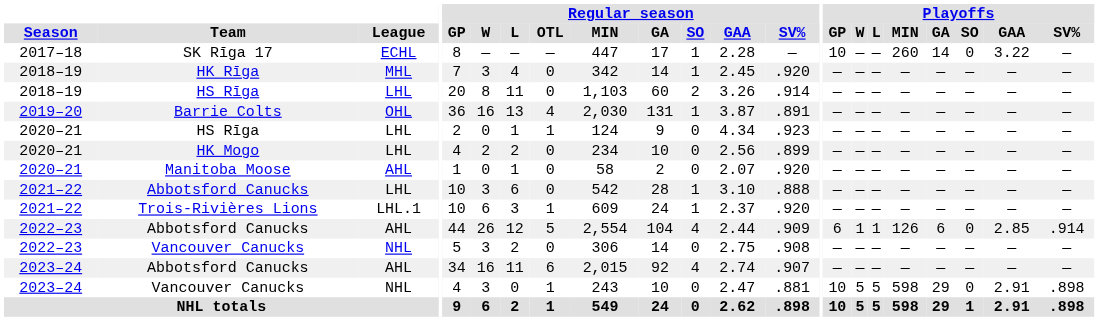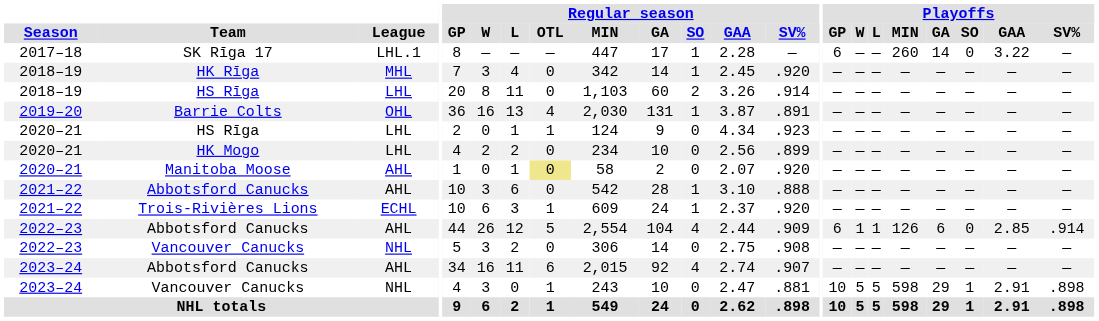SK Rīga 17 | League: ECHL -> LHL.1
SK Rīga 17 | Playoffs / GP: 10 -> 6
Manitoba Moose | Regular season / OTL: no background -> khaki background
2021–22 / Abbotsford Canucks | League: LHL -> AHL
Trois-Rivières Lions | League: LHL.1 -> ECHL
2023–24 / Vancouver Canucks | Playoffs / SO: 0 -> 1
